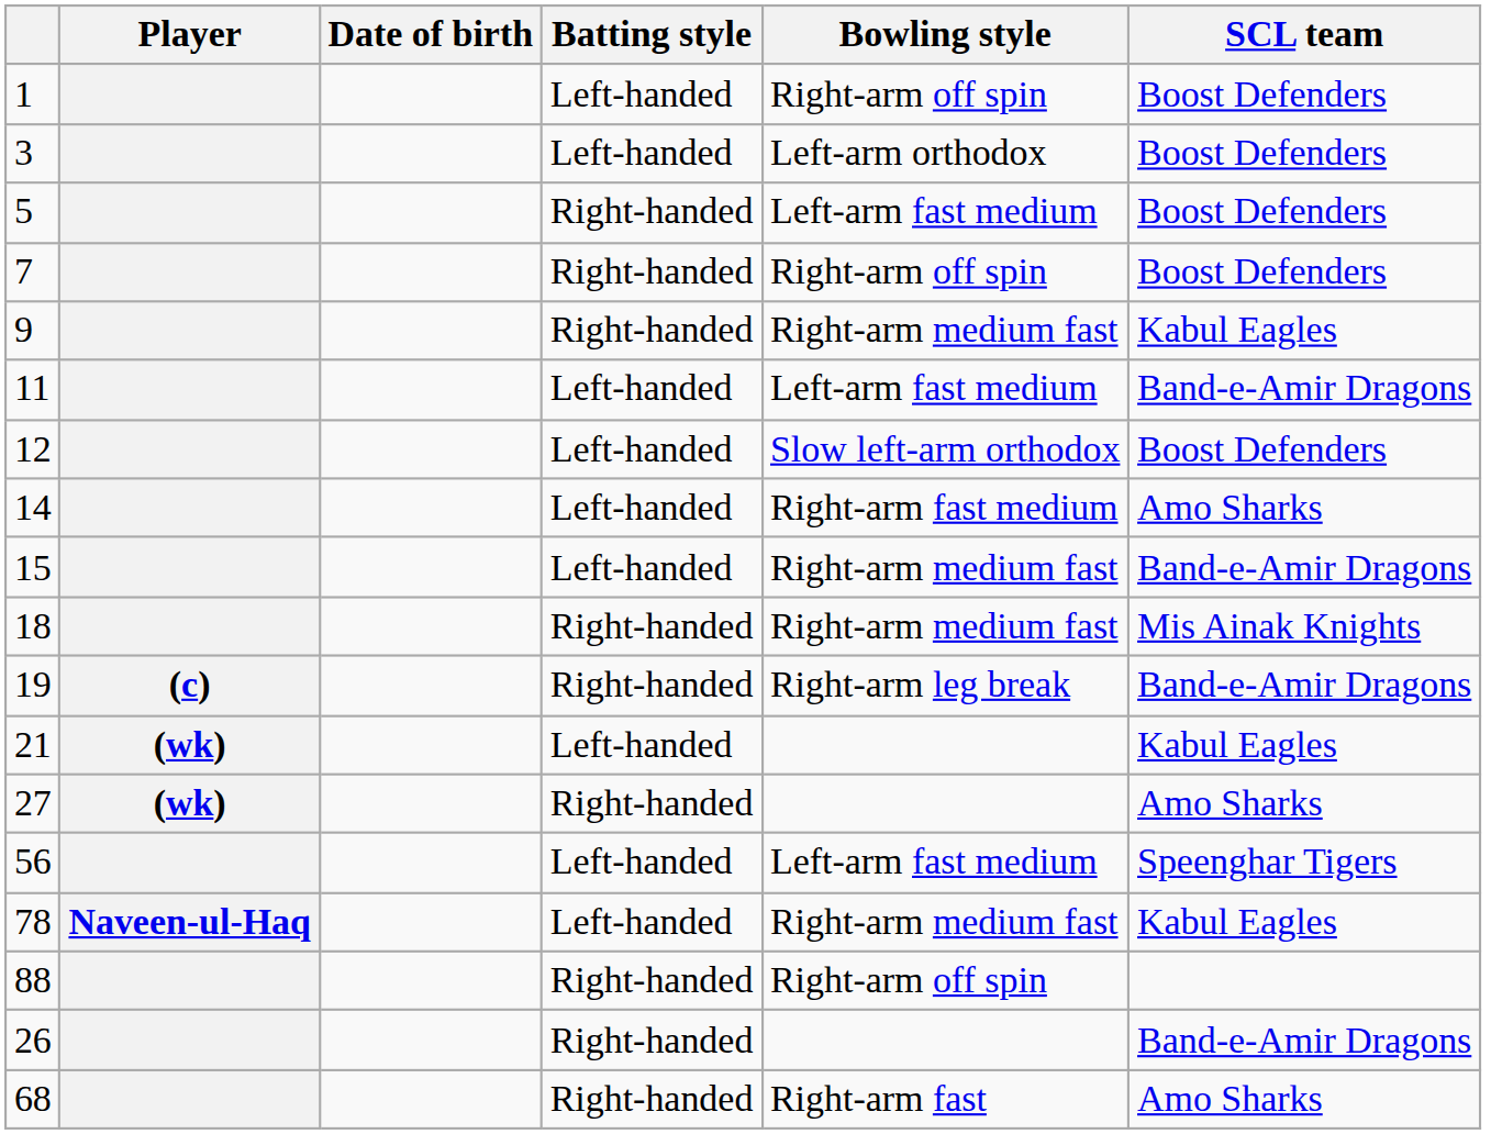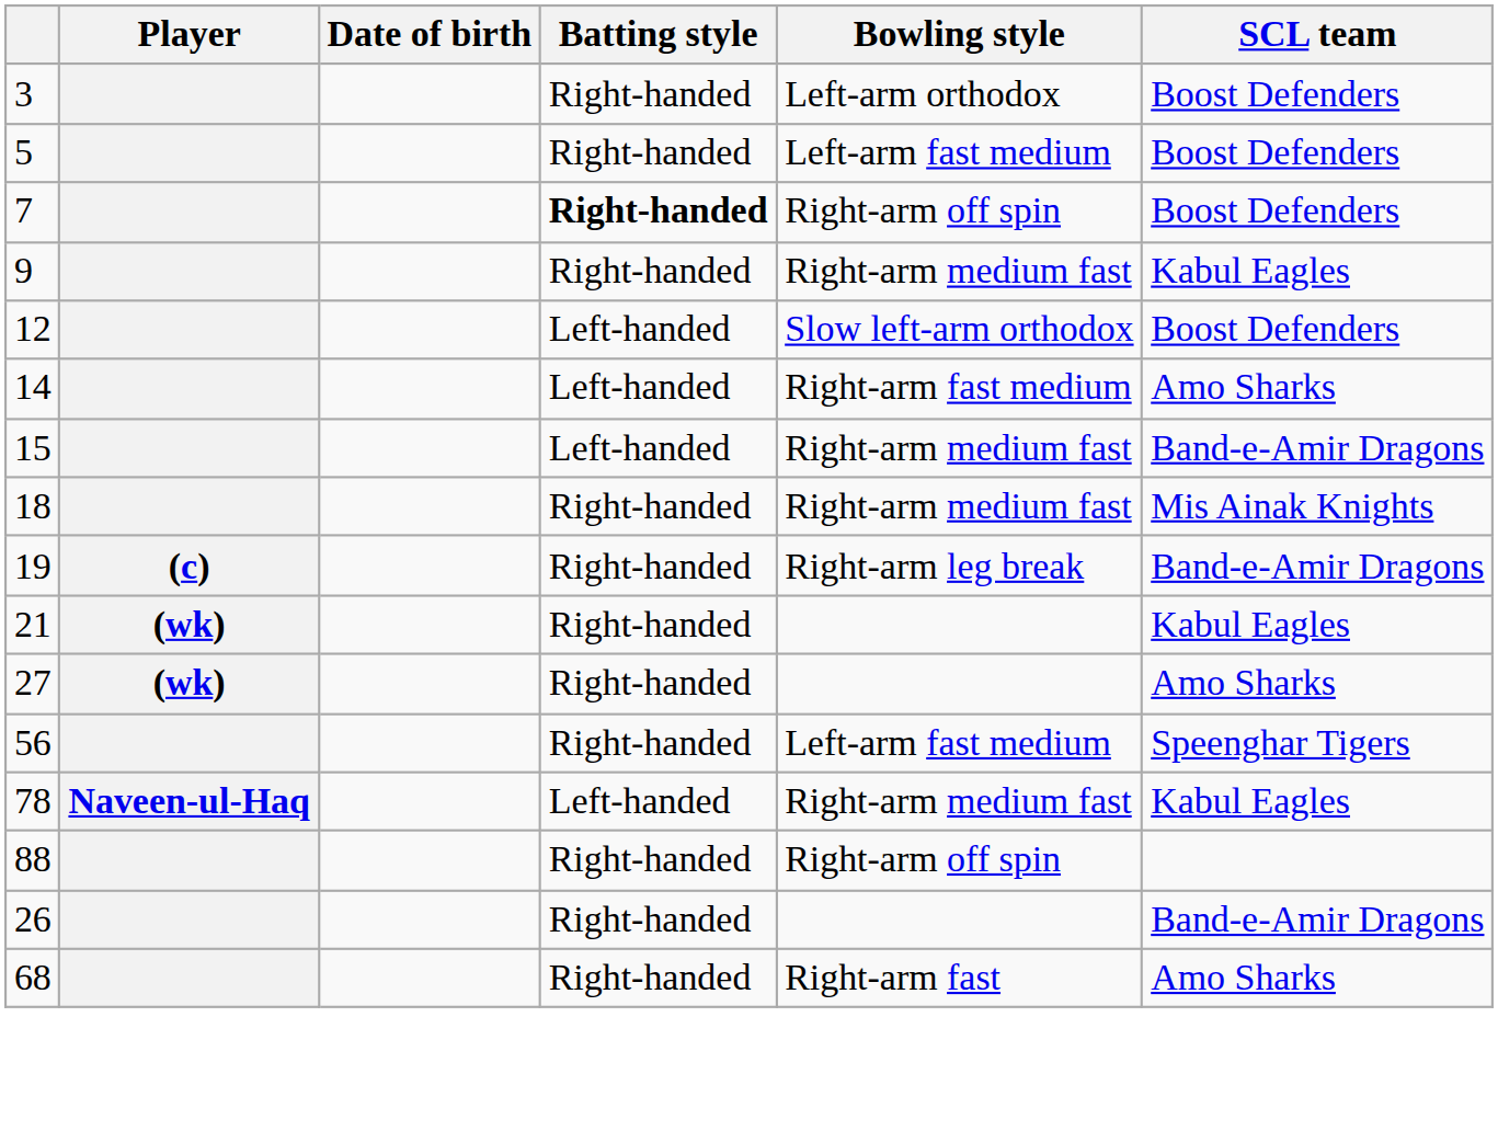- row: 1 | Left-handed | Right-arm off spin | Boost Defenders
3 | Batting style: Left-handed -> Right-handed
7 | Batting style: normal -> bold
- row: 11 | Left-handed | Left-arm fast medium | Band-e-Amir Dragons
21 | Batting style: Left-handed -> Right-handed
56 | Batting style: Left-handed -> Right-handed
